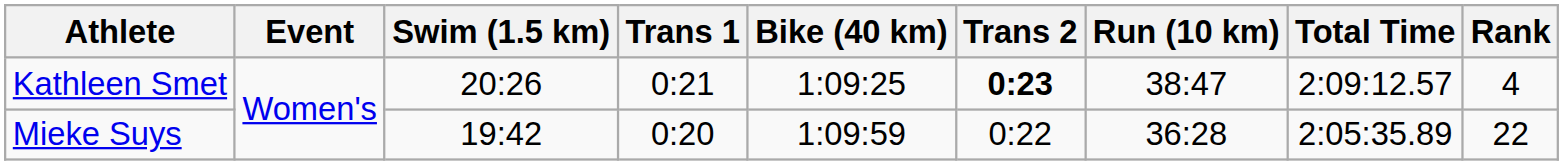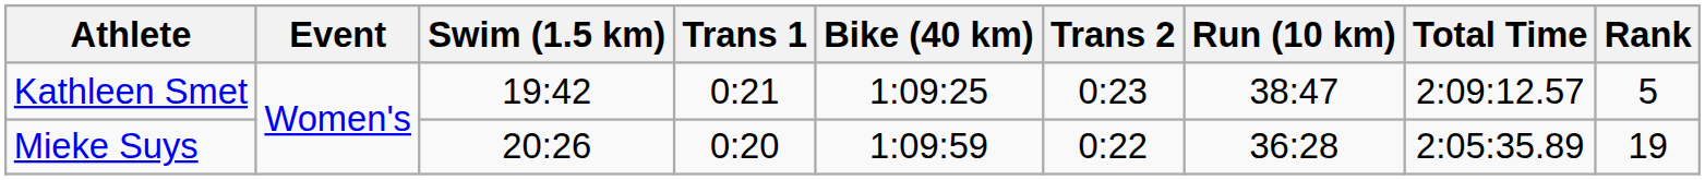Kathleen Smet | Swim (1.5 km): 20:26 -> 19:42
Kathleen Smet | Trans 2: bold -> normal
Kathleen Smet | Rank: 4 -> 5
Mieke Suys | Swim (1.5 km): 19:42 -> 20:26
Mieke Suys | Rank: 22 -> 19
